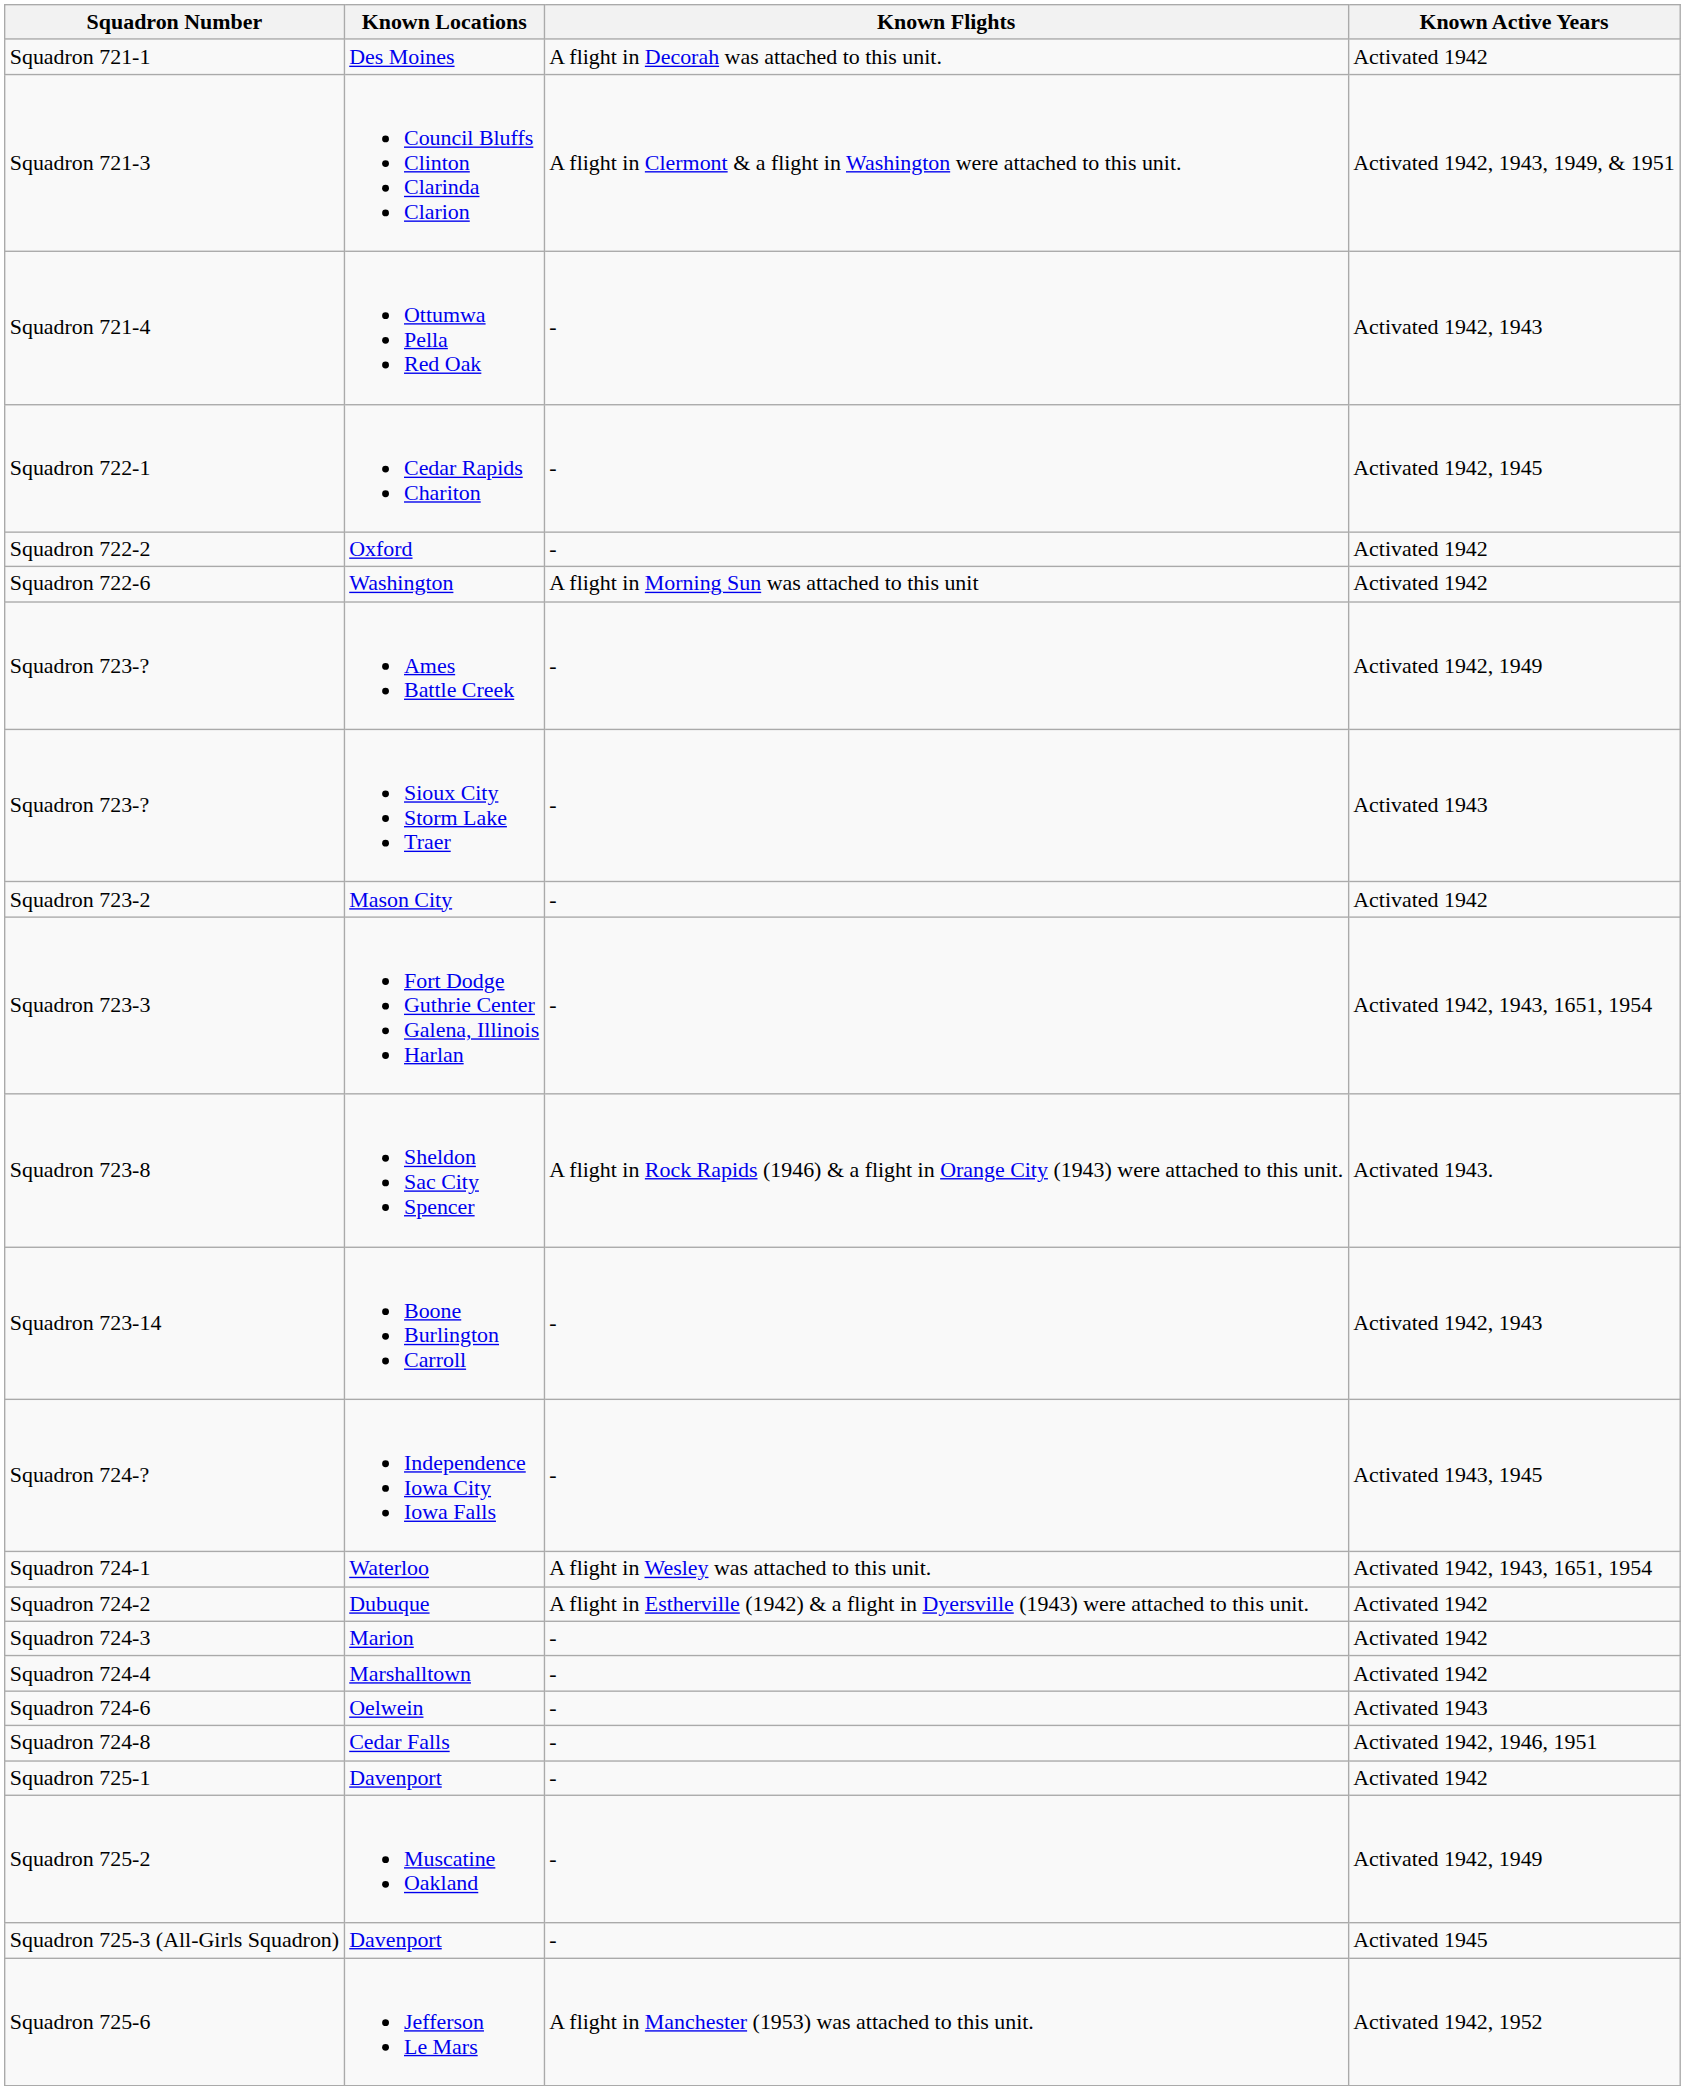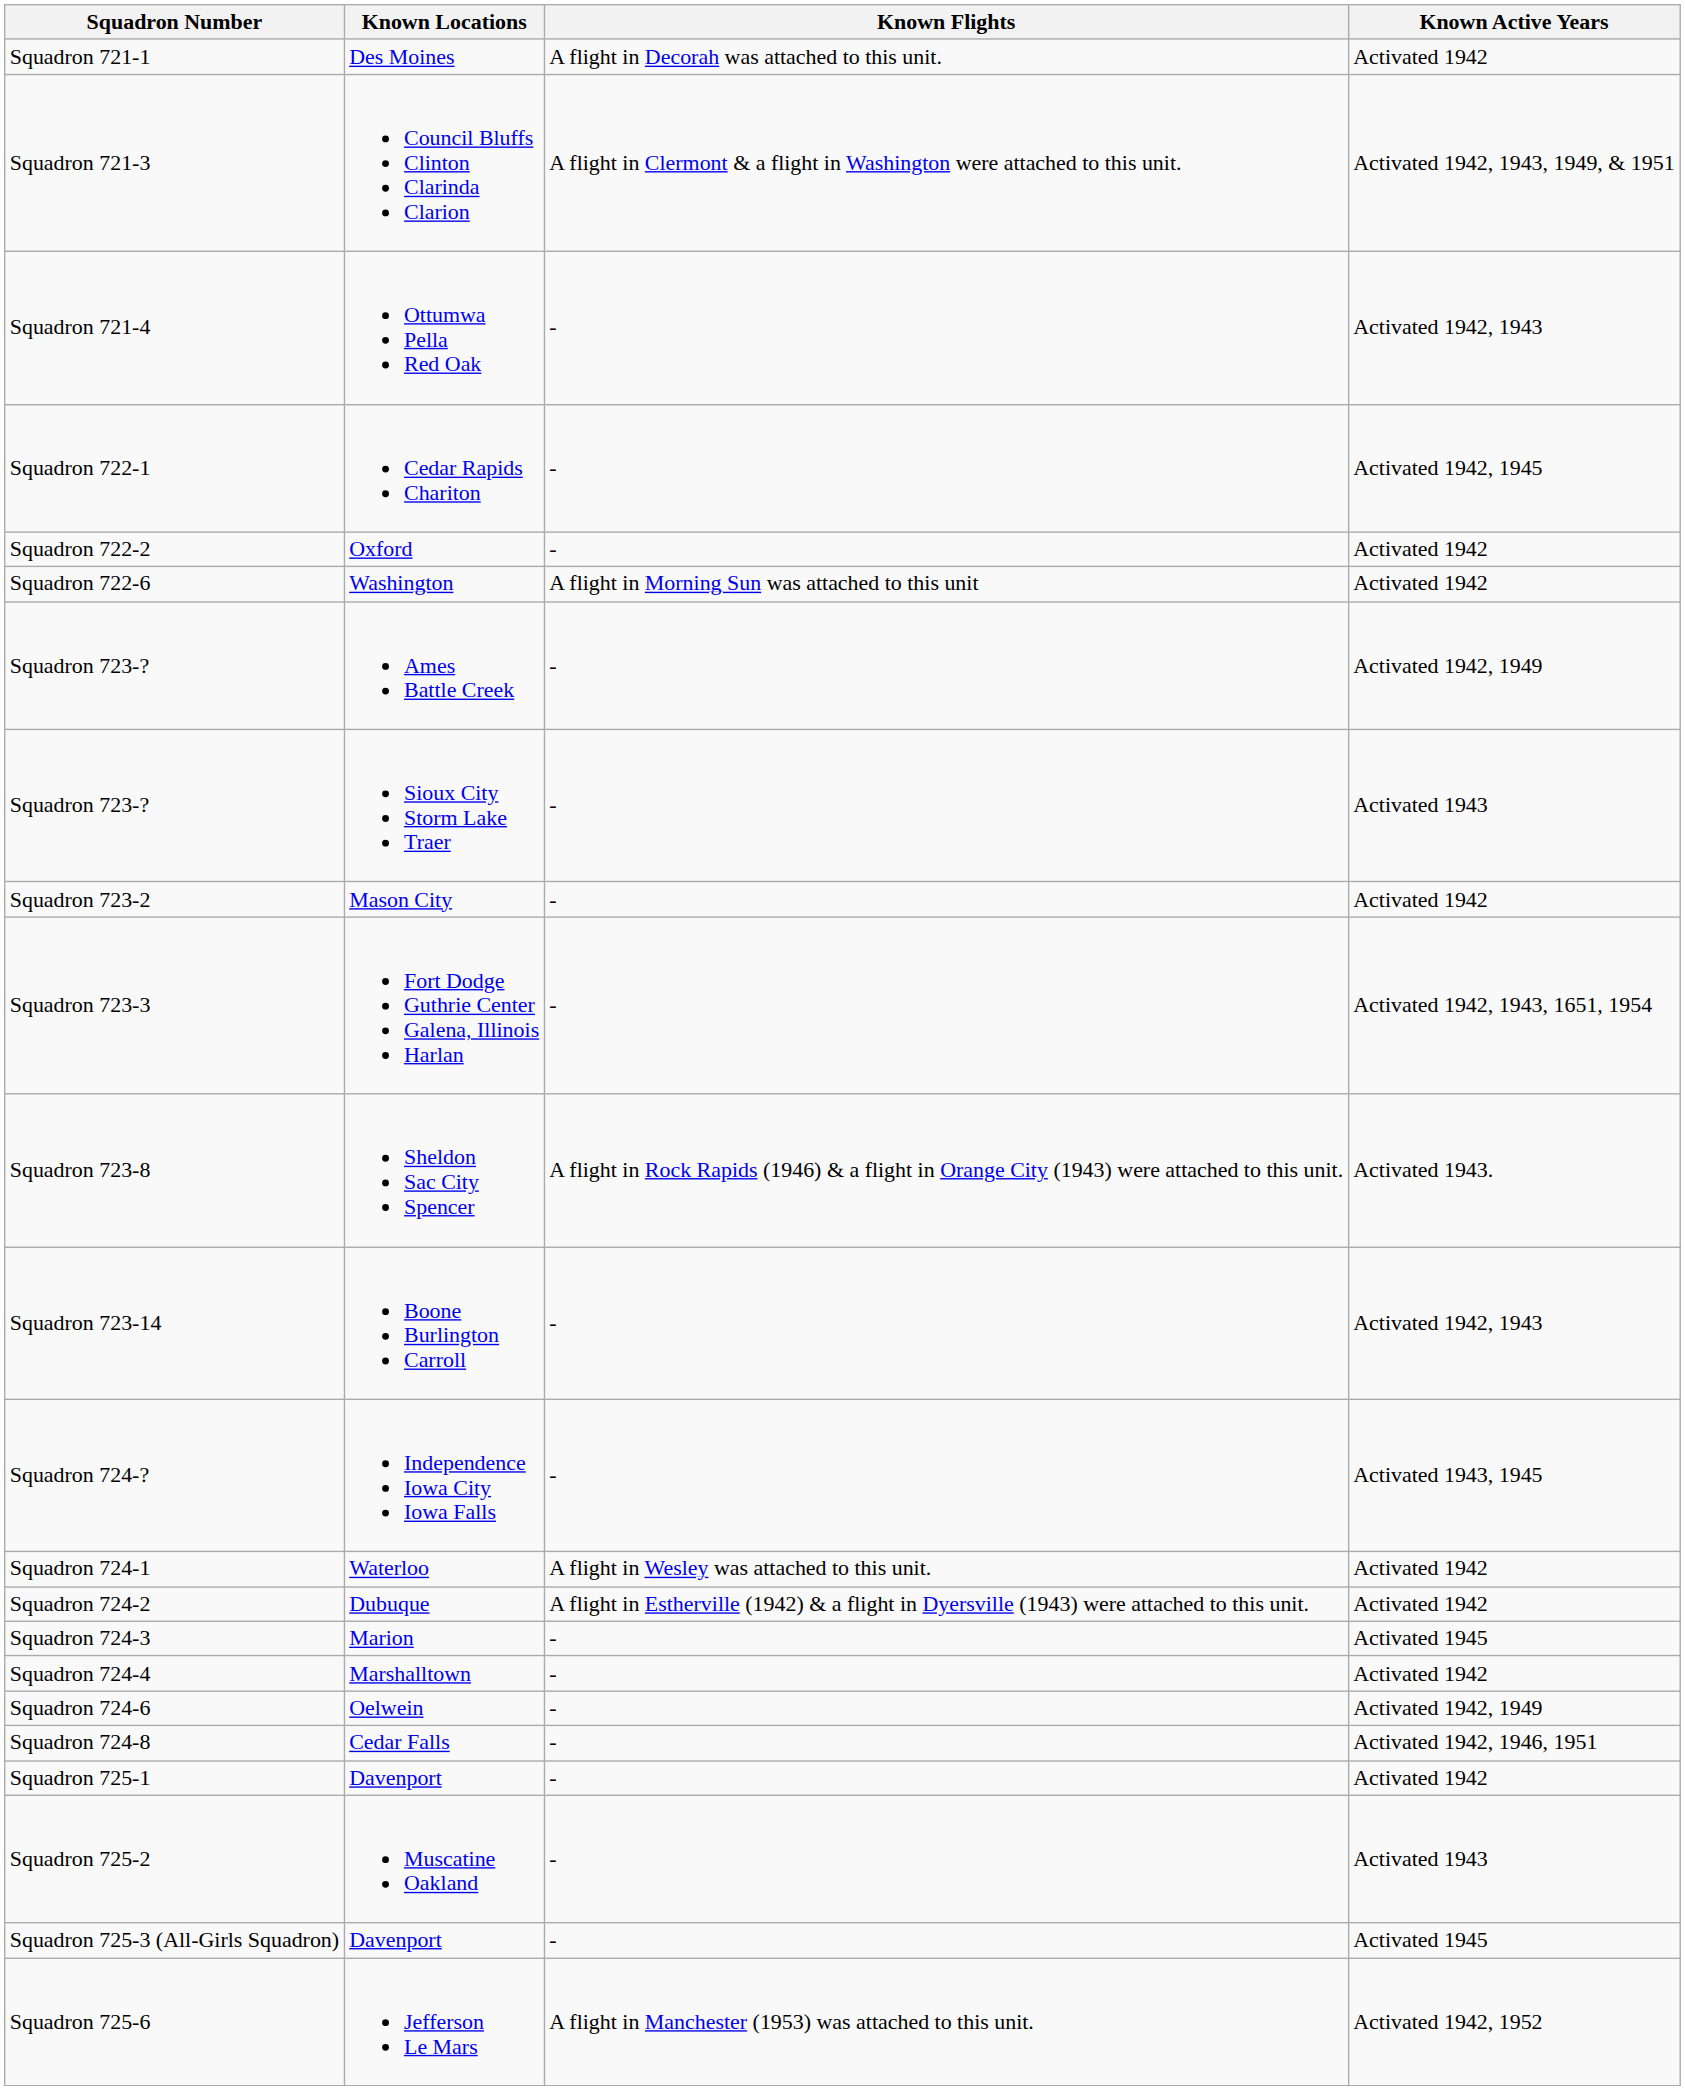Squadron 724-1 | Known Active Years: Activated 1942, 1943, 1651, 1954 -> Activated 1942
Squadron 724-3 | Known Active Years: Activated 1942 -> Activated 1945
Squadron 724-6 | Known Active Years: Activated 1943 -> Activated 1942, 1949
Squadron 725-2 | Known Active Years: Activated 1942, 1949 -> Activated 1943
